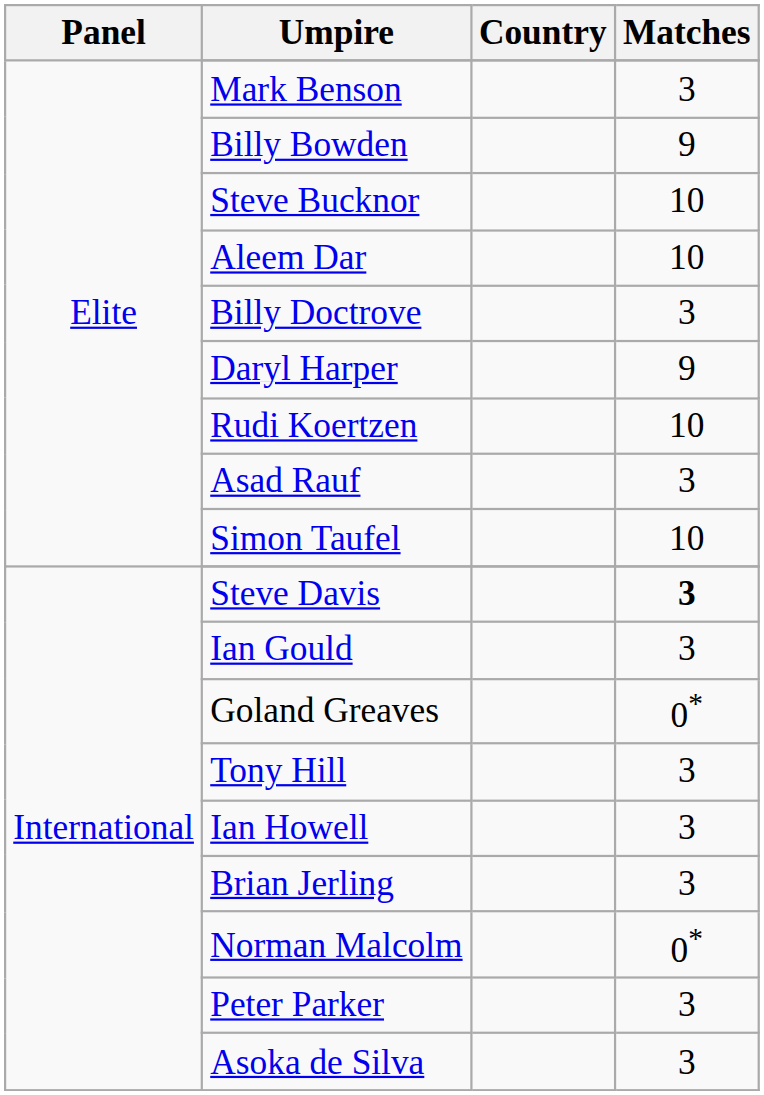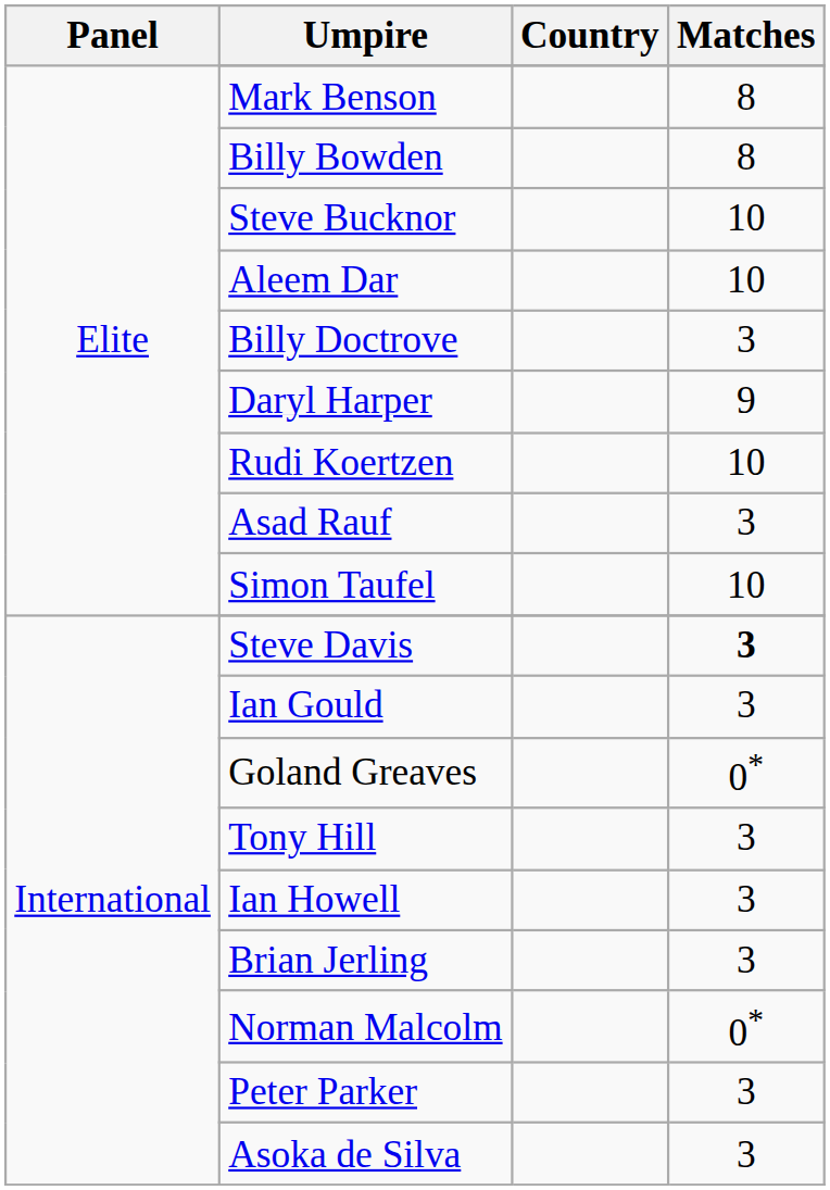Mark Benson | Matches: 3 -> 8
Billy Bowden | Matches: 9 -> 8
